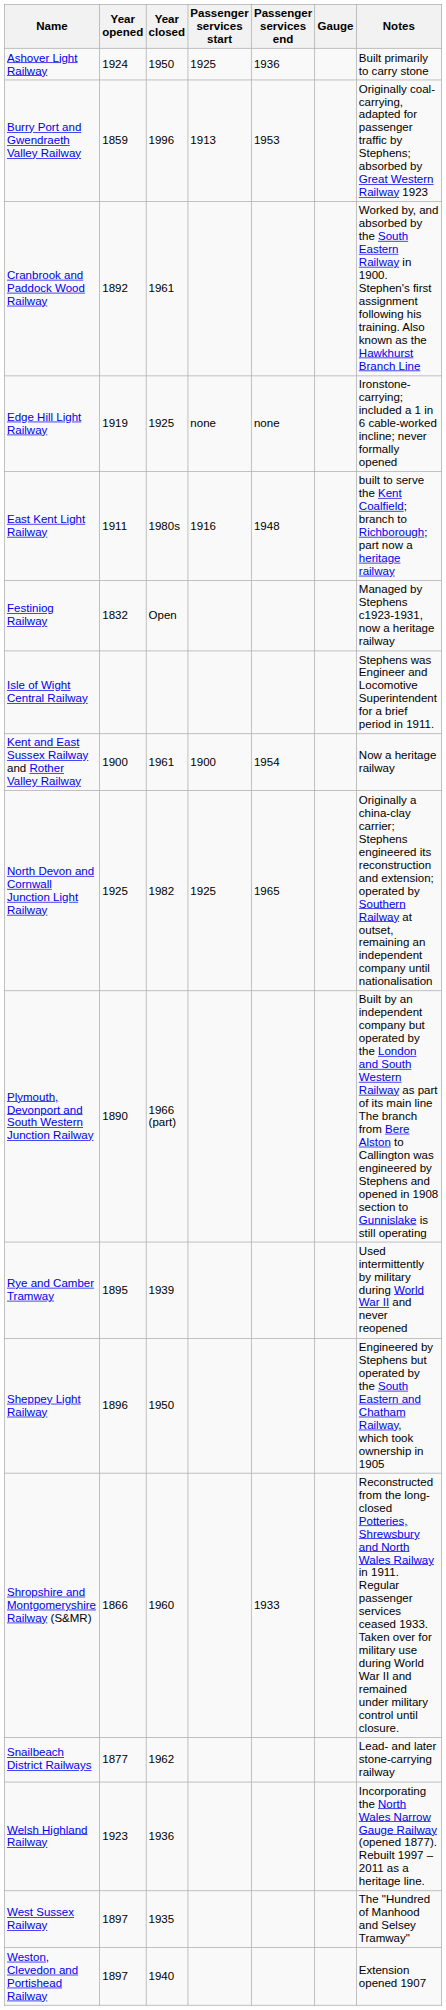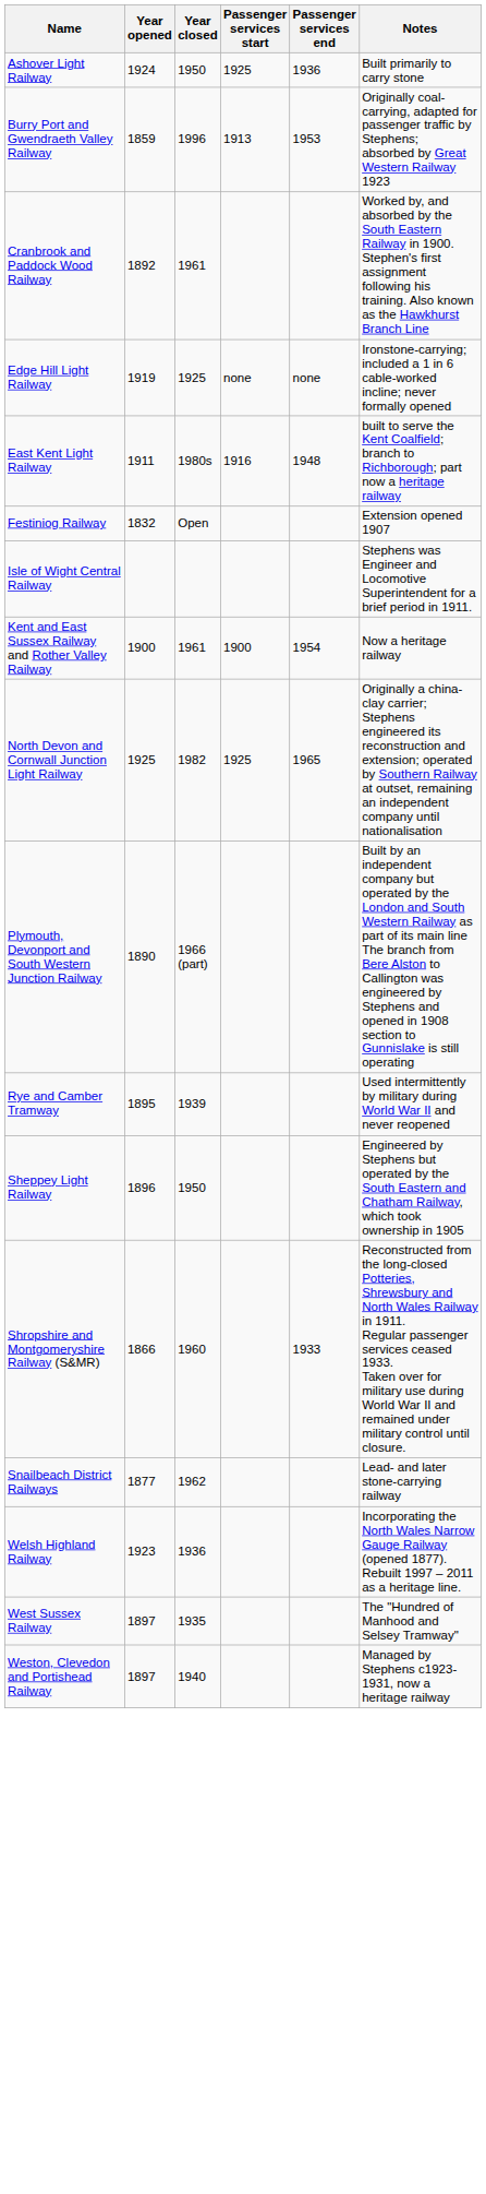- column: Gauge
Festiniog Railway | Notes: Managed by Stephens c1923-1931, now a heritage railway -> Extension opened 1907
Weston, Clevedon and Portishead Railway | Notes: Extension opened 1907 -> Managed by Stephens c1923-1931, now a heritage railway
